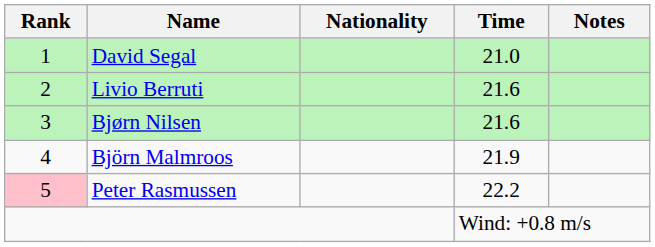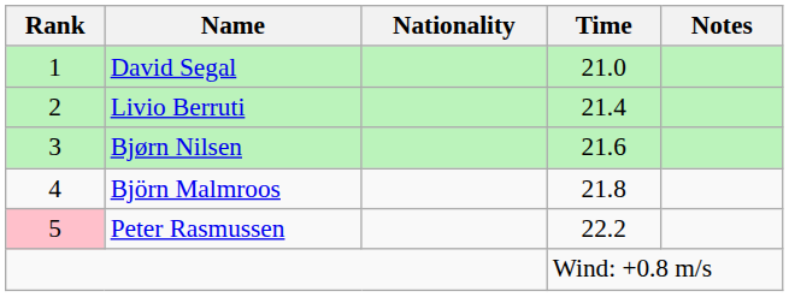Livio Berruti | Time: 21.6 -> 21.4
Björn Malmroos | Time: 21.9 -> 21.8
